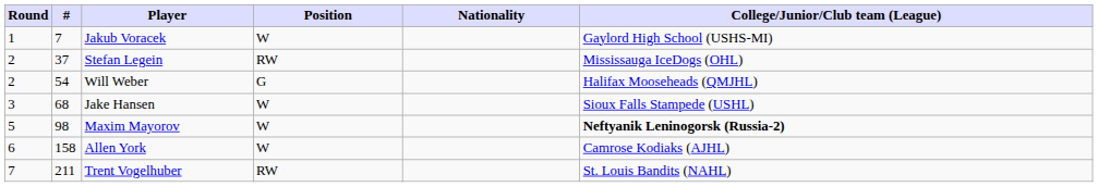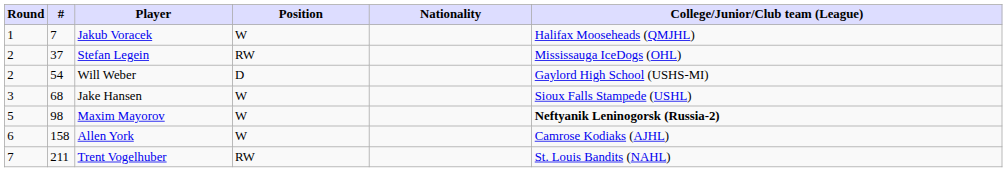Jakub Voracek | College/Junior/Club team (League): Gaylord High School (USHS-MI) -> Halifax Mooseheads (QMJHL)
Will Weber | Position: G -> D
Will Weber | College/Junior/Club team (League): Halifax Mooseheads (QMJHL) -> Gaylord High School (USHS-MI)
